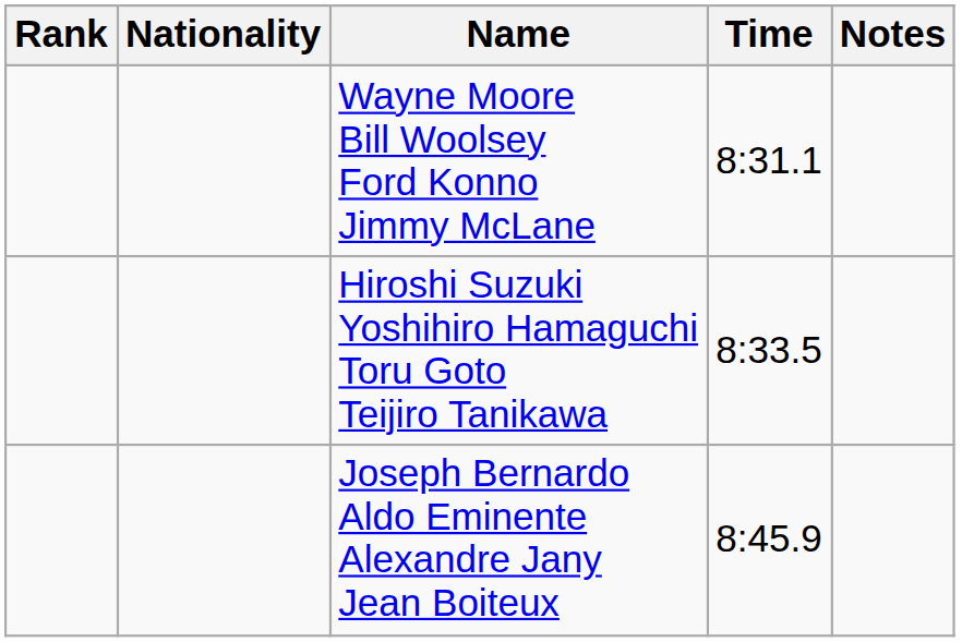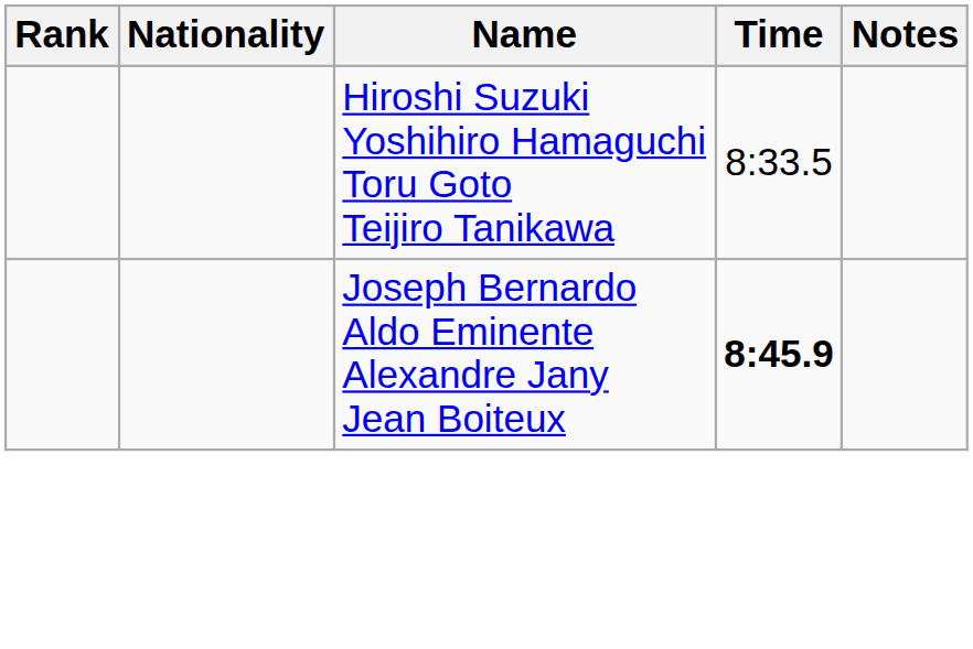- row: Wayne Moore Bill Woolsey Ford Konno Jimmy McLane | 8:31.1
Joseph Bernardo Aldo Eminente Alexandre Jany Jean Boiteux | Time: normal -> bold
